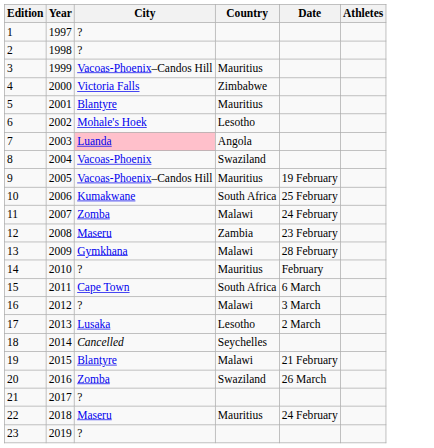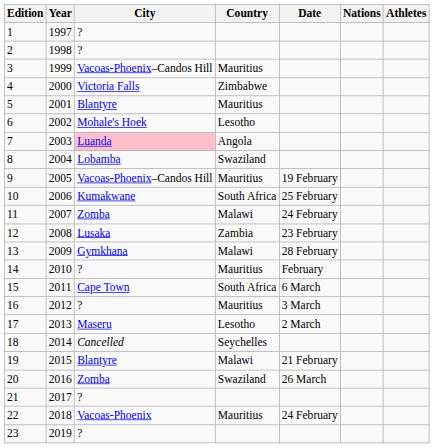+ column: Nations
8 | City: Vacoas-Phoenix -> Lobamba
12 | City: Maseru -> Lusaka
16 | Country: Malawi -> Mauritius
17 | City: Lusaka -> Maseru
22 | City: Maseru -> Vacoas-Phoenix
